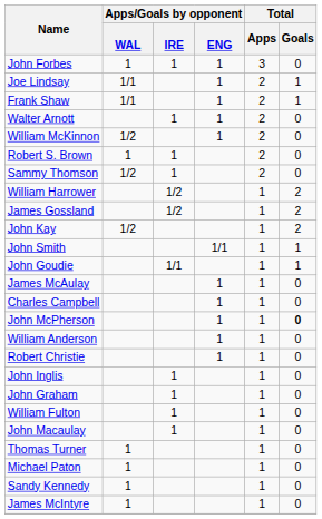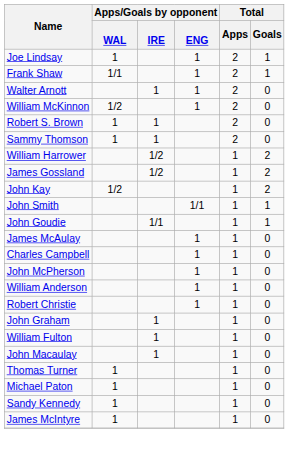- row: John Forbes | 1 | 1 | 1 | 3 | 0
Joe Lindsay | Apps/Goals by opponent / WAL: 1/1 -> 1
Sammy Thomson | Apps/Goals by opponent / WAL: 1/2 -> 1
John McPherson | Total / Goals: bold -> normal
- row: John Inglis | 1 | 1 | 0
